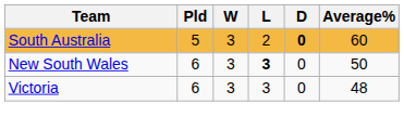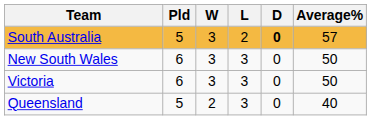South Australia | Average%: 60 -> 57
New South Wales | L: bold -> normal
Victoria | Average%: 48 -> 50
+ row: Queensland | 5 | 2 | 3 | 0 | 40
